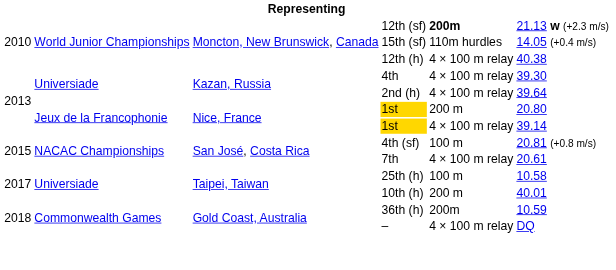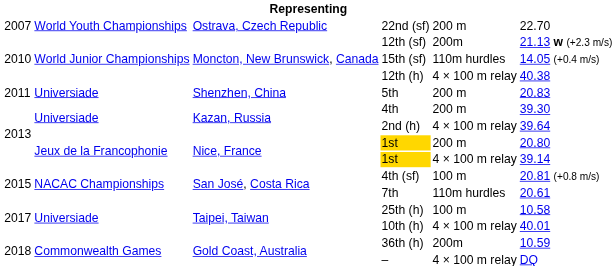+ row: 2007 | World Youth Championships | Ostrava, Czech Republic | 22nd (sf) | 200 m | 22.70
12th (sf) | column 5: bold -> normal
+ row: 2011 | Universiade | Shenzhen, China | 5th | 200 m | 20.83
4th | column 5: 4 × 100 m relay -> 200 m
7th | column 5: 4 × 100 m relay -> 110m hurdles
10th (h) | column 5: 200 m -> 4 × 100 m relay
